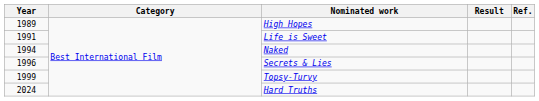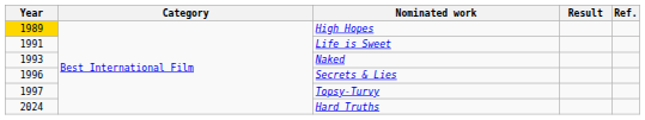High Hopes | Year: no background -> gold background
Naked | Year: 1994 -> 1993
Topsy-Turvy | Year: 1999 -> 1997
